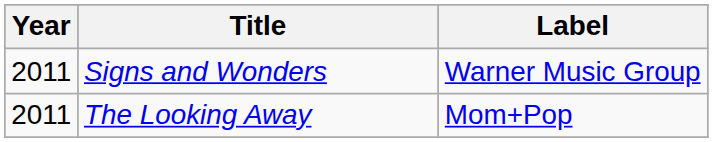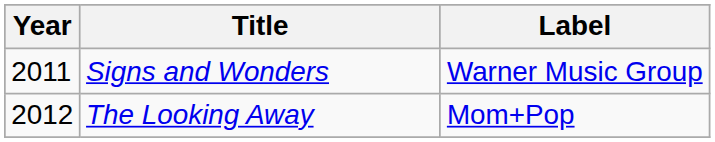The Looking Away | Year: 2011 -> 2012
